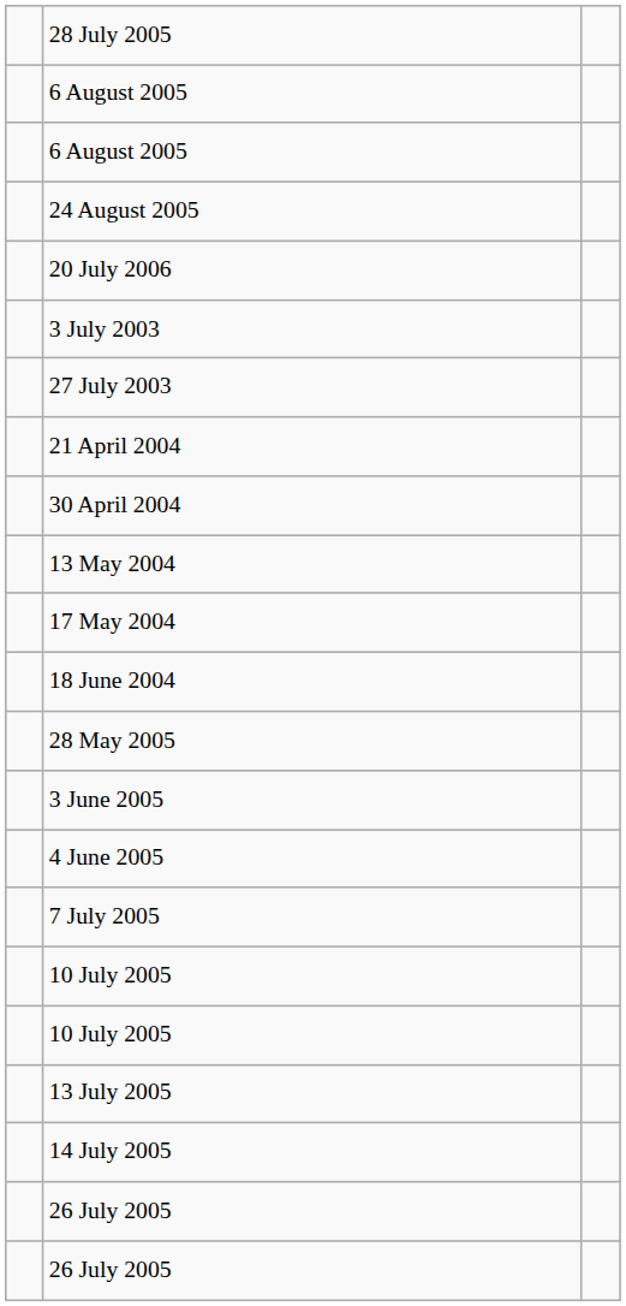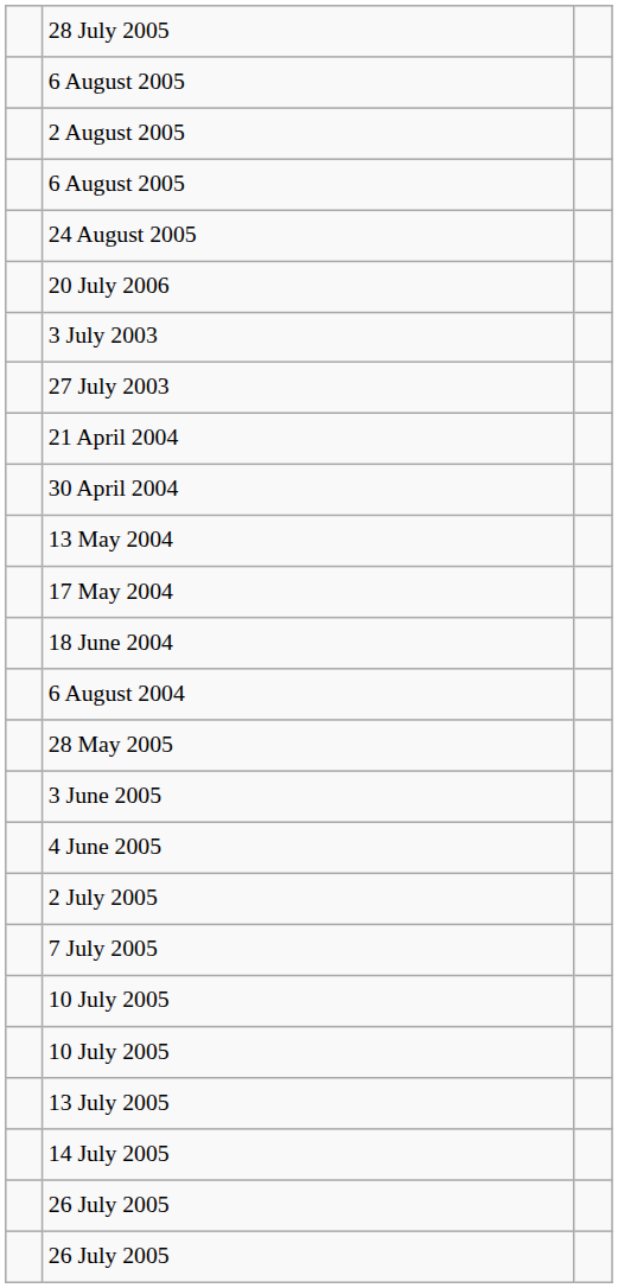+ row: 2 August 2005
+ row: 6 August 2004
+ row: 2 July 2005
